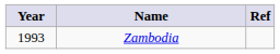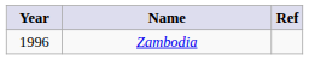Zambodia | Year: 1993 -> 1996
